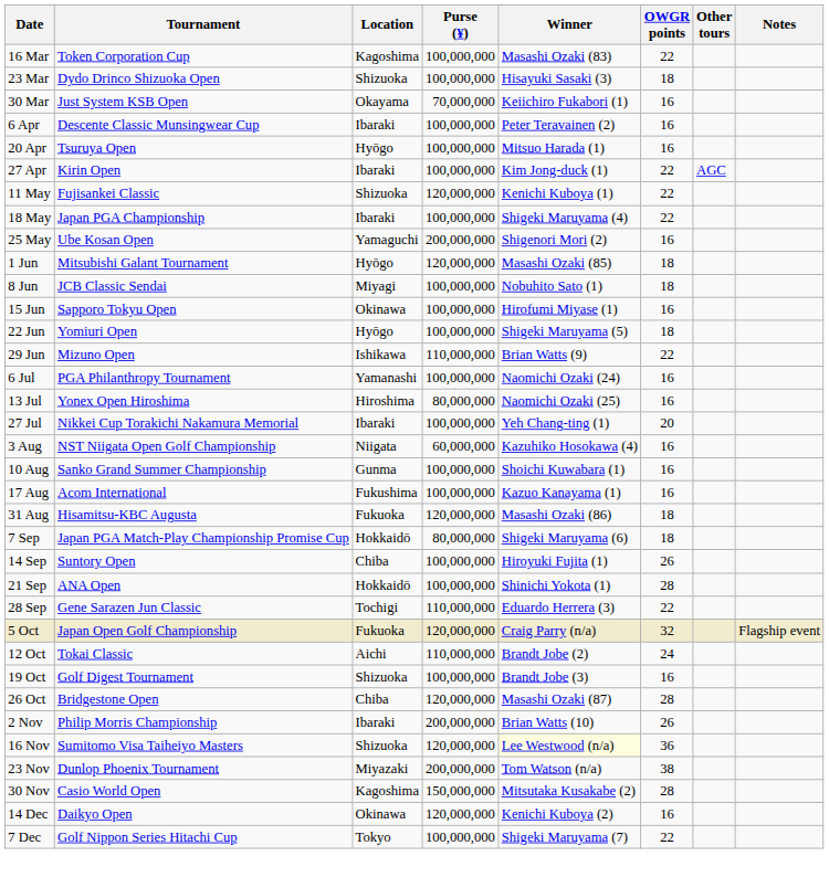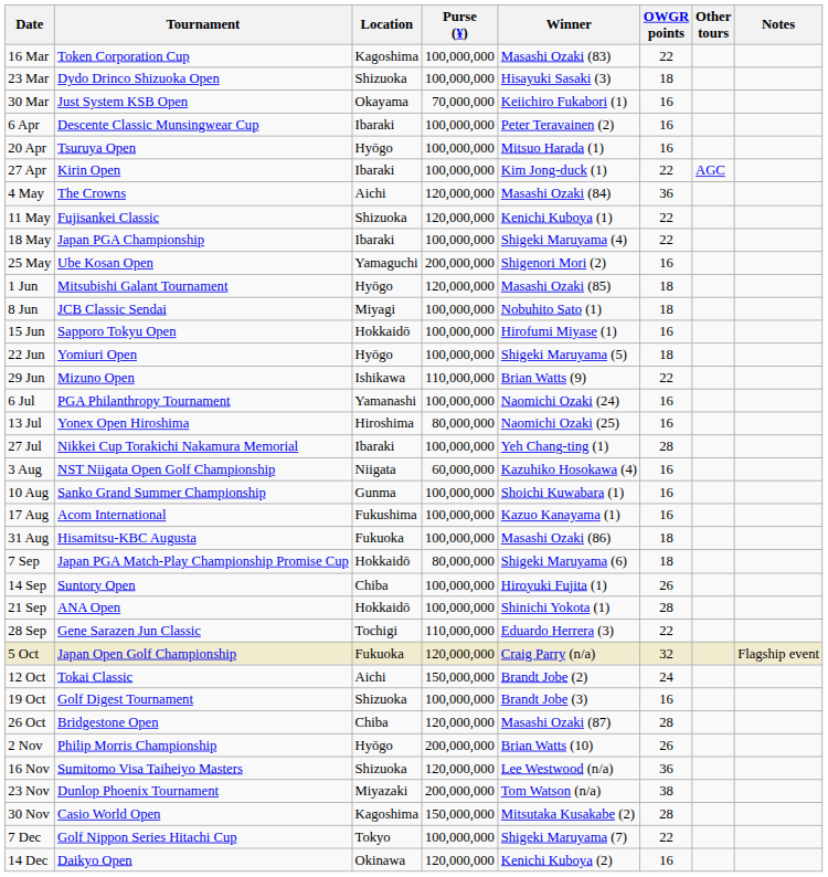+ row: 4 May | The Crowns | Aichi | 120,000,000 | Masashi Ozaki (84) | 36
15 Jun | Location: Okinawa -> Hokkaidō
27 Jul | OWGR points: 20 -> 28
31 Aug | Purse (¥): 120,000,000 -> 100,000,000
12 Oct | Purse (¥): 110,000,000 -> 150,000,000
2 Nov | Location: Ibaraki -> Hyōgo
16 Nov | Winner: lightyellow background -> no background
rows swapped: 7 Dec <-> 14 Dec
